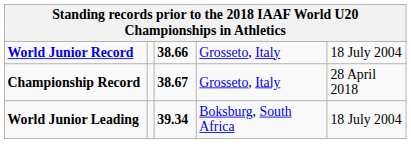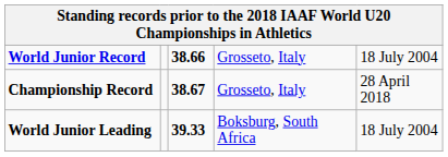World Junior Leading | column 3: 39.34 -> 39.33
